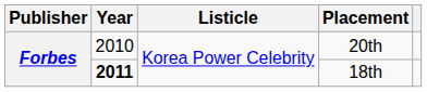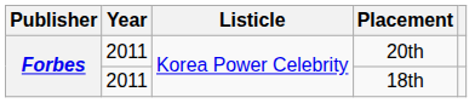20th | Year: 2010 -> 2011
18th | Year: bold -> normal
